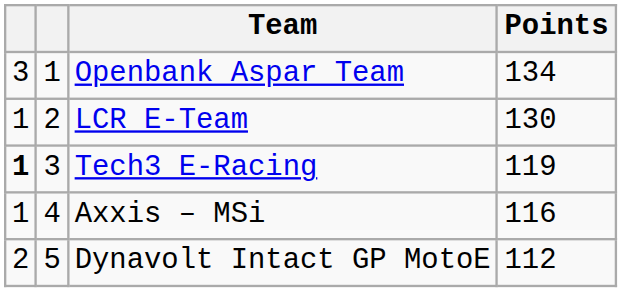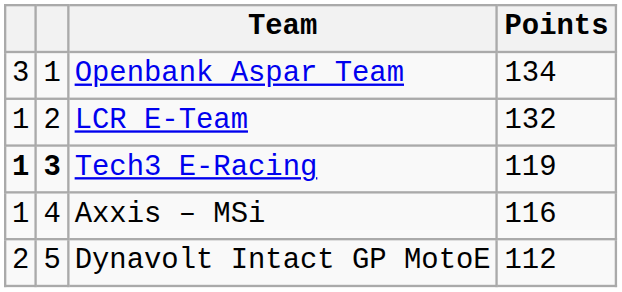LCR E-Team | Points: 130 -> 132
Tech3 E-Racing | column 2: normal -> bold
